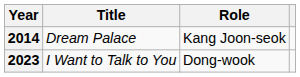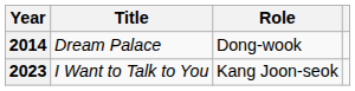2014 | Role: Kang Joon-seok -> Dong-wook
2023 | Role: Dong-wook -> Kang Joon-seok
